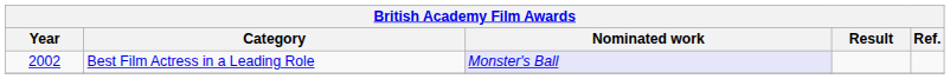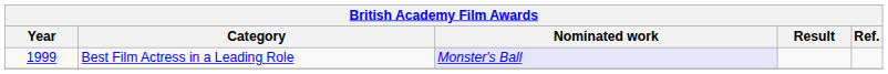Best Film Actress in a Leading Role | Year: 2002 -> 1999
